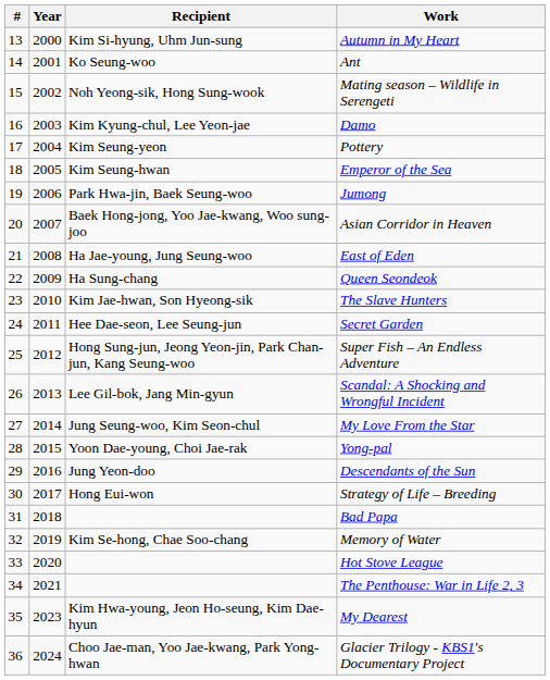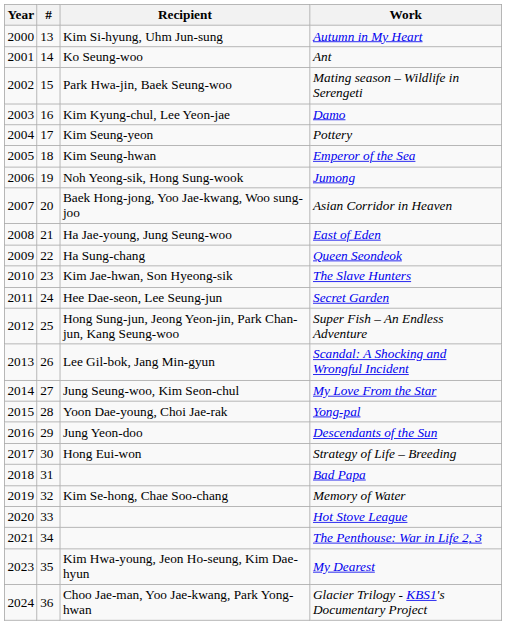columns swapped: # <-> Year
Mating season – Wildlife in Serengeti | Recipient: Noh Yeong-sik, Hong Sung-wook -> Park Hwa-jin, Baek Seung-woo
Jumong | Recipient: Park Hwa-jin, Baek Seung-woo -> Noh Yeong-sik, Hong Sung-wook
